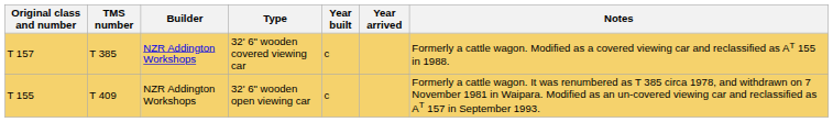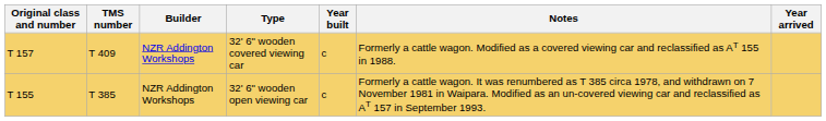columns swapped: Year arrived <-> Notes
32' 6" wooden covered viewing car | TMS number: T 385 -> T 409
32' 6" wooden open viewing car | TMS number: T 409 -> T 385
